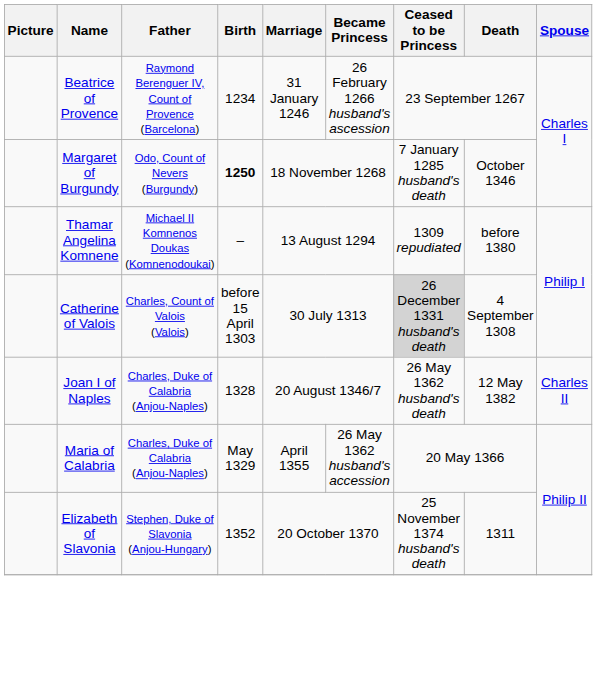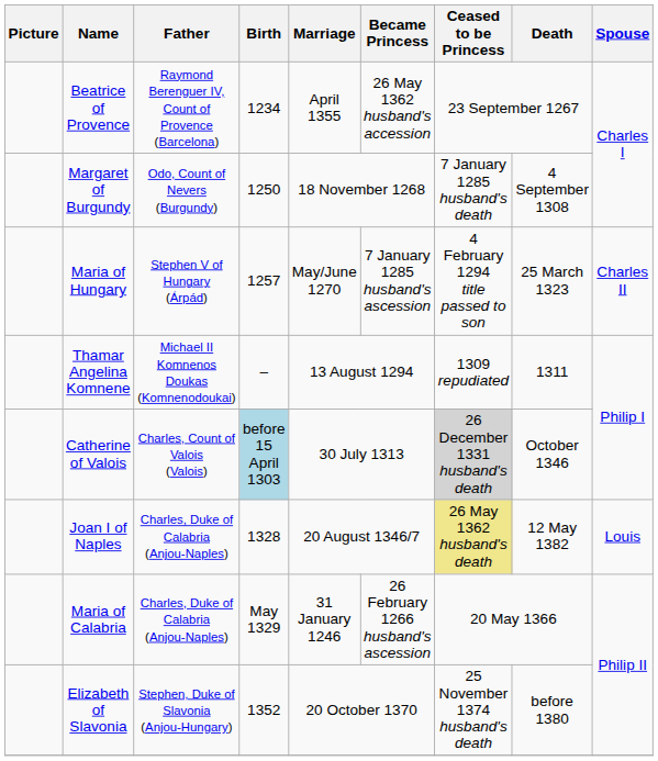Beatrice of Provence | Marriage: 31 January 1246 -> April 1355
Beatrice of Provence | Became Princess: 26 February 1266 husband's ascession -> 26 May 1362 husband's accession
Margaret of Burgundy | Birth: bold -> normal
Margaret of Burgundy | Death: October 1346 -> 4 September 1308
+ row: Maria of Hungary | Stephen V of Hungary (Árpád) | 1257 | May/June 1270 | 7 January 1285 husband's ascession | 4 February 1294 title passed to son | 25 March 1323 | Charles II
Thamar Angelina Komnene | Death: before 1380 -> 1311
Catherine of Valois | Birth: no background -> lightblue background
Catherine of Valois | Death: 4 September 1308 -> October 1346
Joan I of Naples | Ceased to be Princess: no background -> khaki background
Joan I of Naples | Spouse: Charles II -> Louis
Maria of Calabria | Marriage: April 1355 -> 31 January 1246
Maria of Calabria | Became Princess: 26 May 1362 husband's accession -> 26 February 1266 husband's ascession
Elizabeth of Slavonia | Death: 1311 -> before 1380
